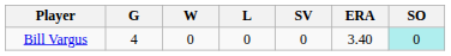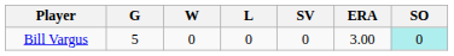Bill Vargus | G: 4 -> 5
Bill Vargus | ERA: 3.40 -> 3.00
